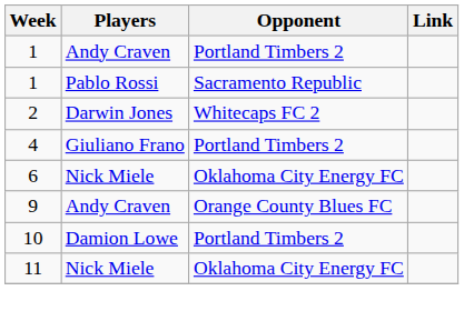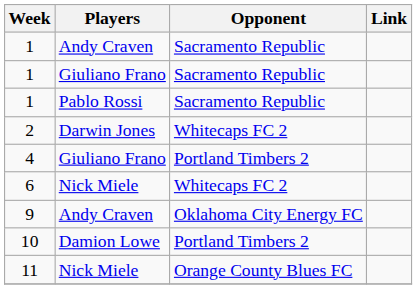1 / Andy Craven | Opponent: Portland Timbers 2 -> Sacramento Republic
+ row: 1 | Giuliano Frano | Sacramento Republic
6 | Opponent: Oklahoma City Energy FC -> Whitecaps FC 2
9 | Opponent: Orange County Blues FC -> Oklahoma City Energy FC
11 | Opponent: Oklahoma City Energy FC -> Orange County Blues FC
